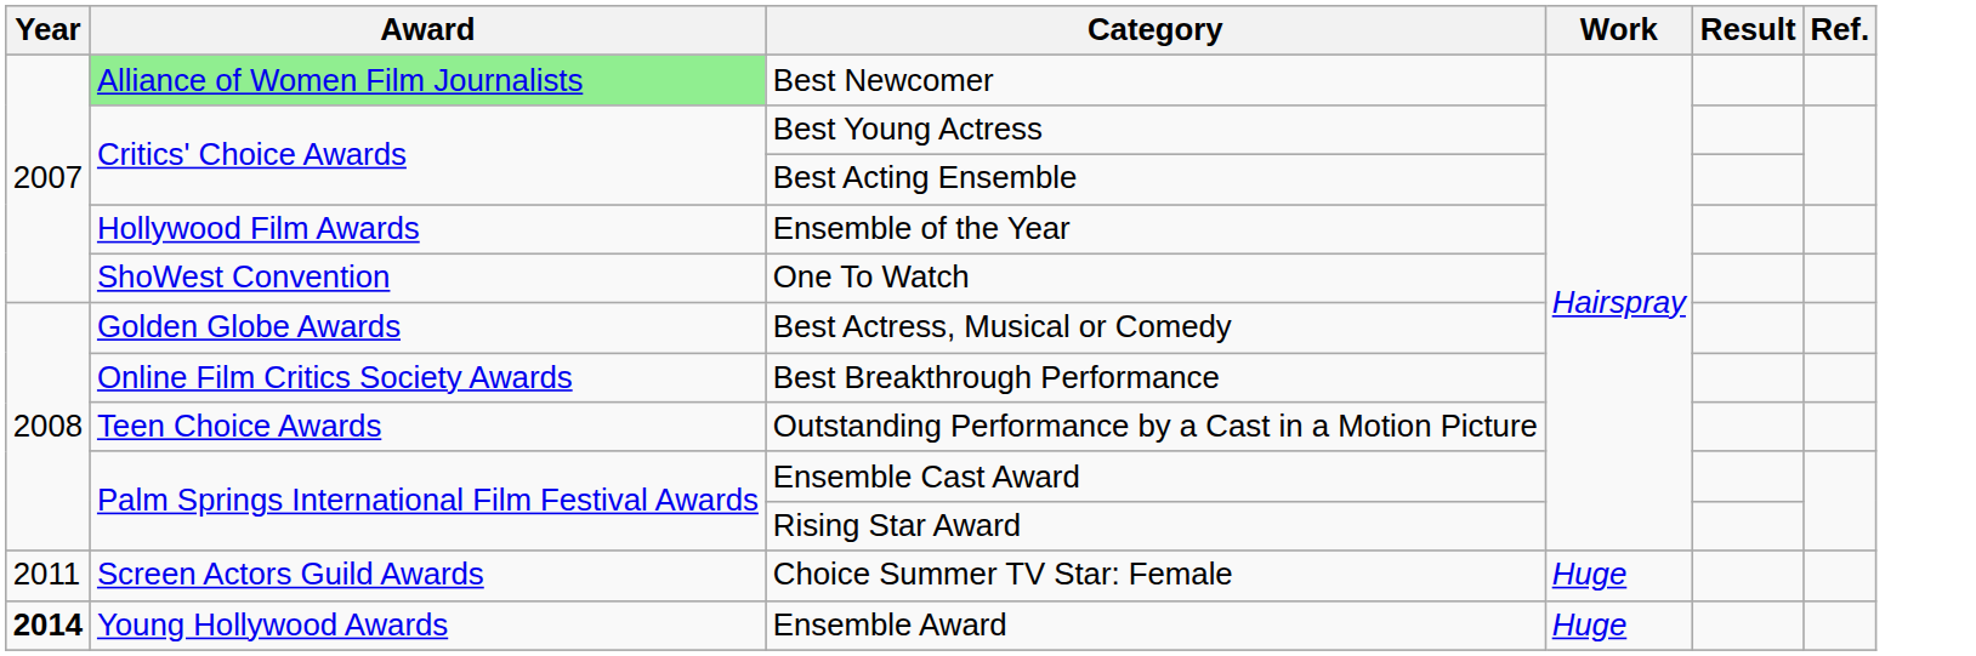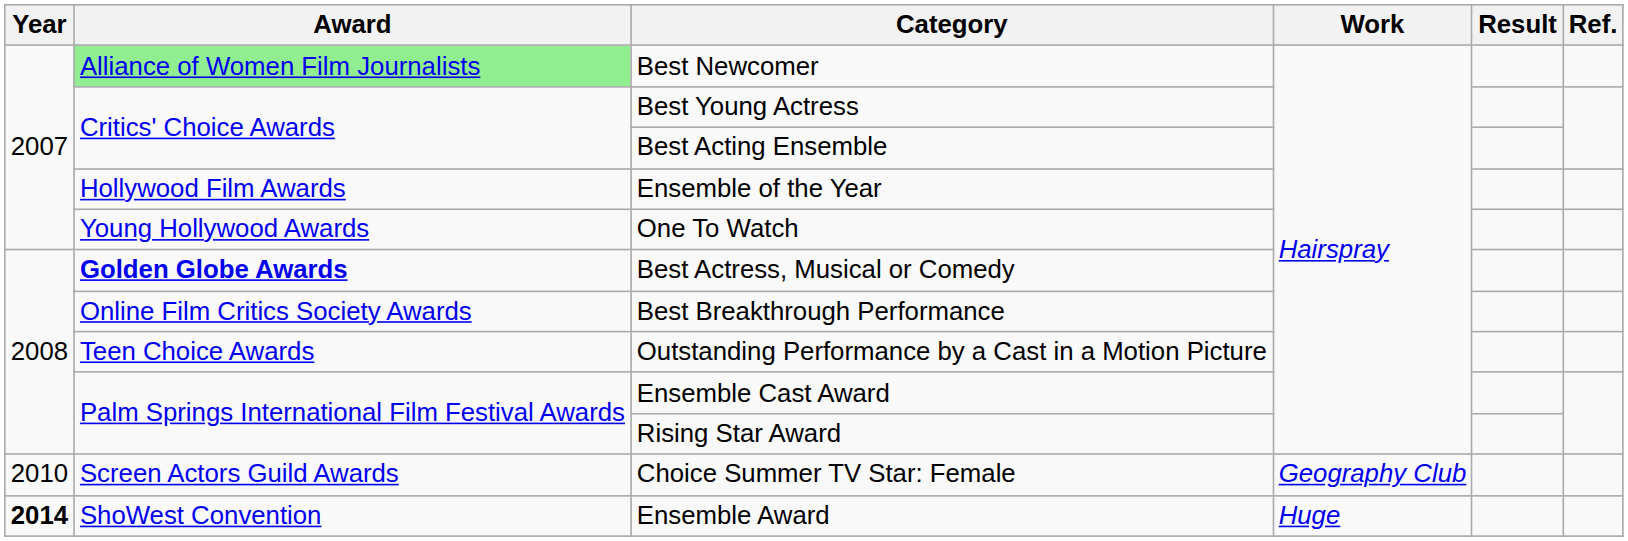One To Watch | Award: ShoWest Convention -> Young Hollywood Awards
Best Actress, Musical or Comedy | Award: normal -> bold
Choice Summer TV Star: Female | Year: 2011 -> 2010
Choice Summer TV Star: Female | Work: Huge -> Geography Club
Ensemble Award | Award: Young Hollywood Awards -> ShoWest Convention
